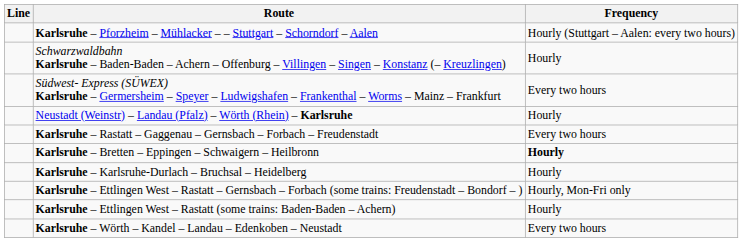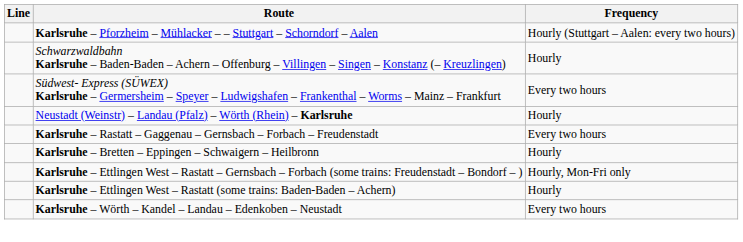Karlsruhe – Bretten – Eppingen – Schwaigern – Heilbronn | Frequency: bold -> normal
- row: Karlsruhe – Karlsruhe-Durlach – Bruchsal – Heidelberg | Hourly
